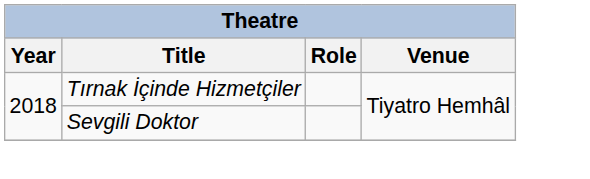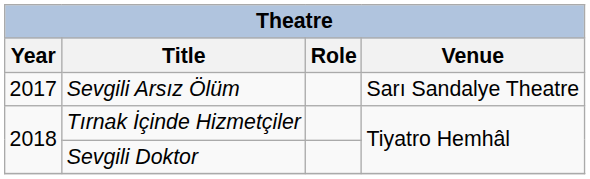+ row: 2017 | Sevgili Arsız Ölüm | Sarı Sandalye Theatre
